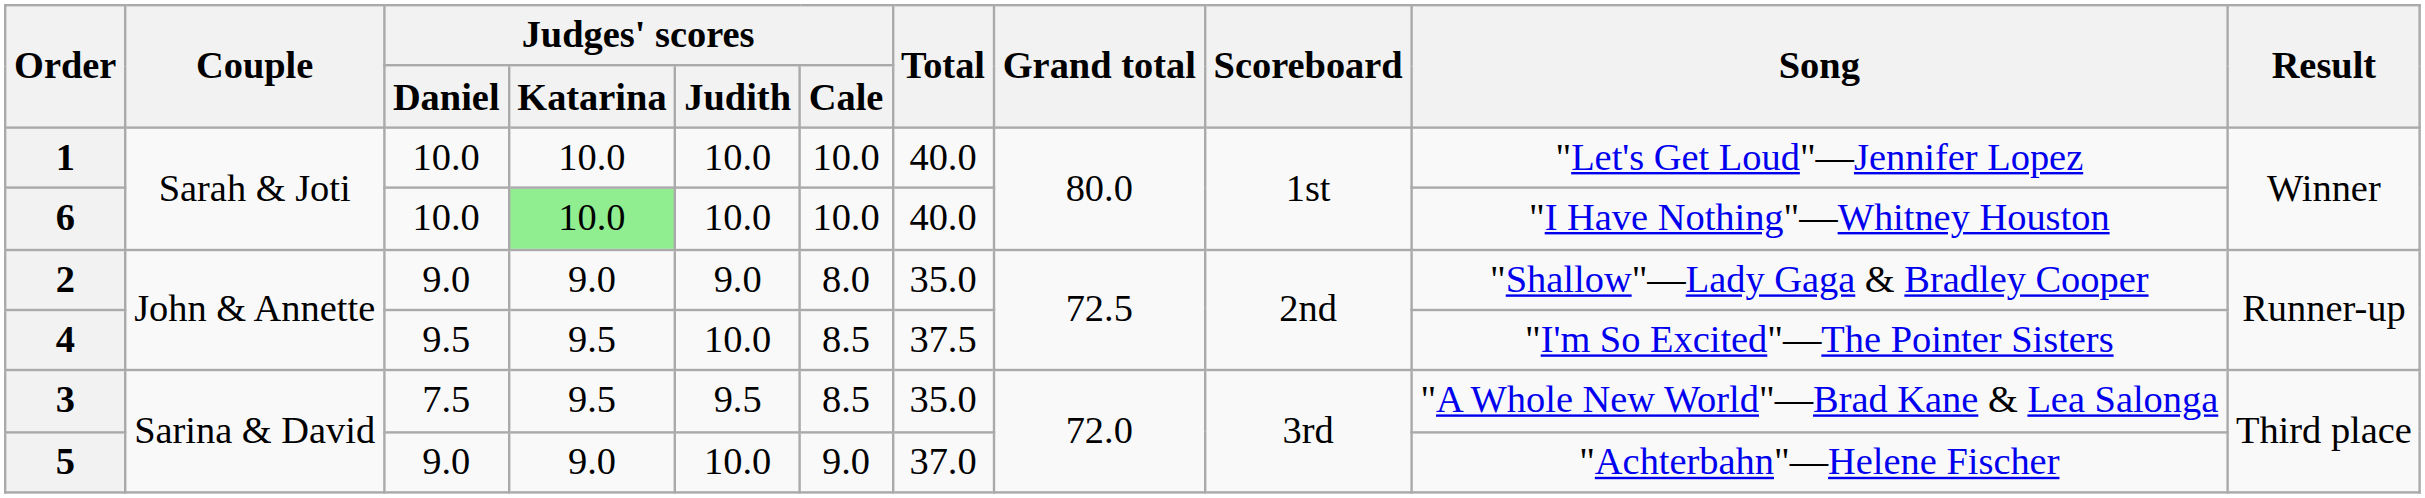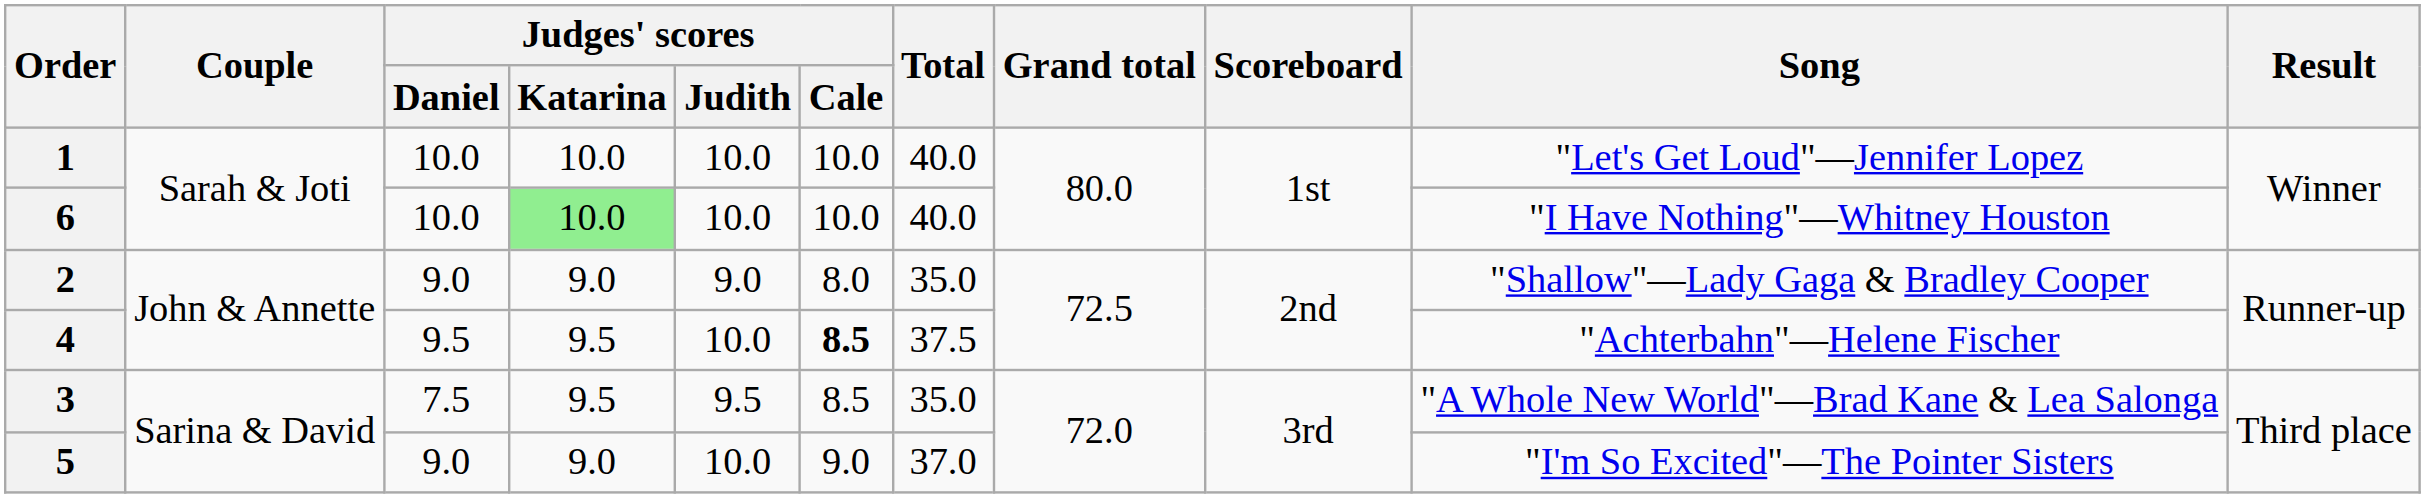4 | Judges' scores / Cale: normal -> bold
4 | Song: "I'm So Excited"—The Pointer Sisters -> "Achterbahn"—Helene Fischer
5 | Song: "Achterbahn"—Helene Fischer -> "I'm So Excited"—The Pointer Sisters
